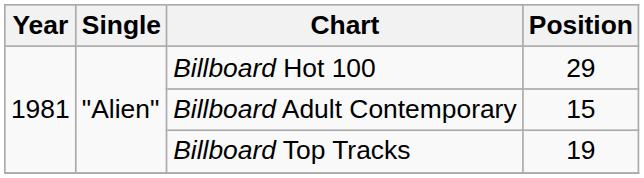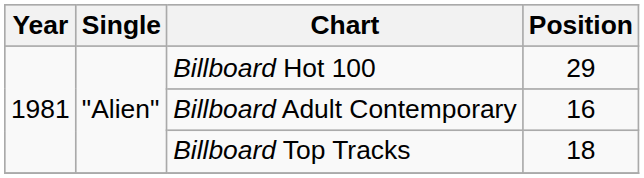Billboard Adult Contemporary | Position: 15 -> 16
Billboard Top Tracks | Position: 19 -> 18
